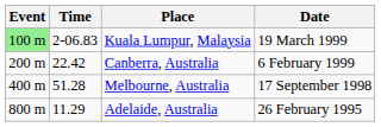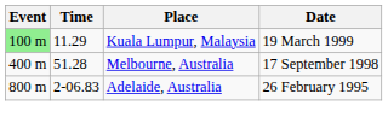Kuala Lumpur, Malaysia | Time: 2-06.83 -> 11.29
- row: 200 m | 22.42 | Canberra, Australia | 6 February 1999
Adelaide, Australia | Time: 11.29 -> 2-06.83
